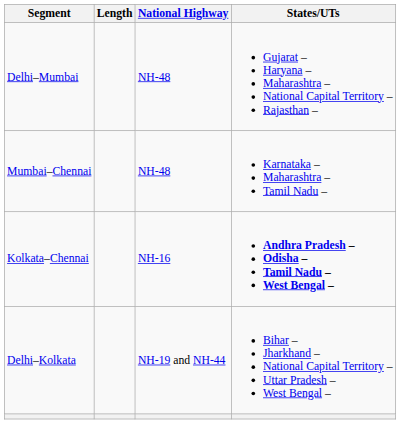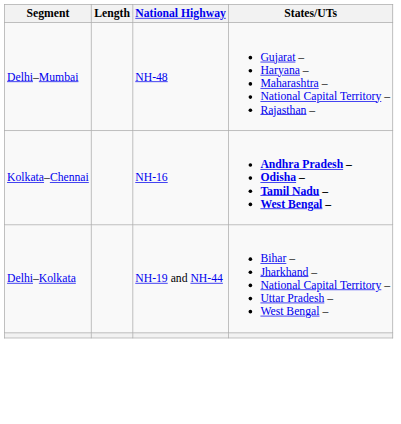- row: Mumbai–Chennai | NH-48 | Karnataka – Maharashtra – Tamil Nadu –
